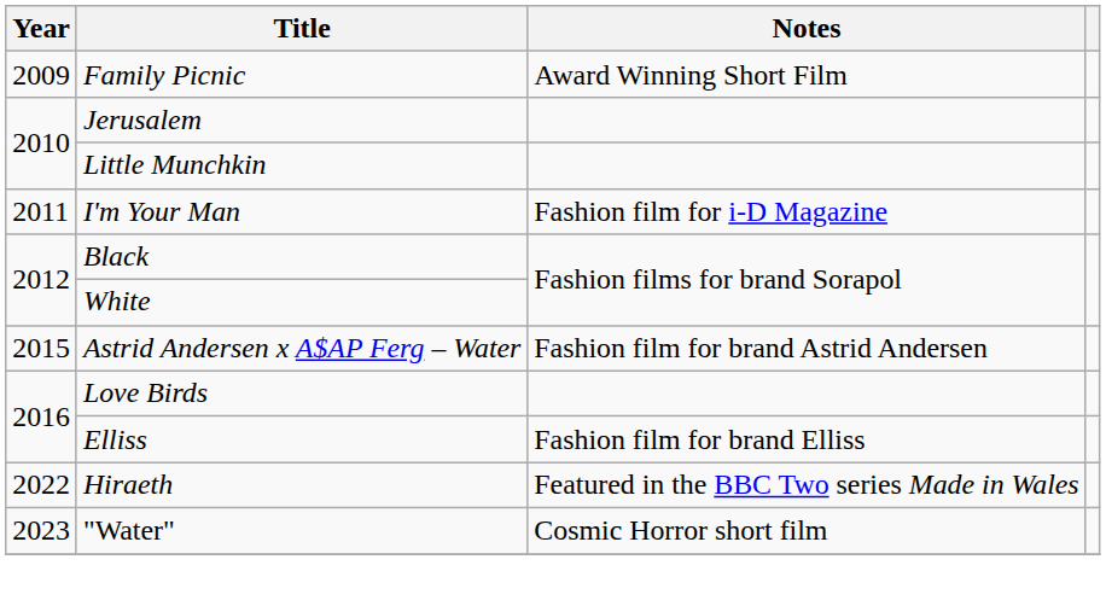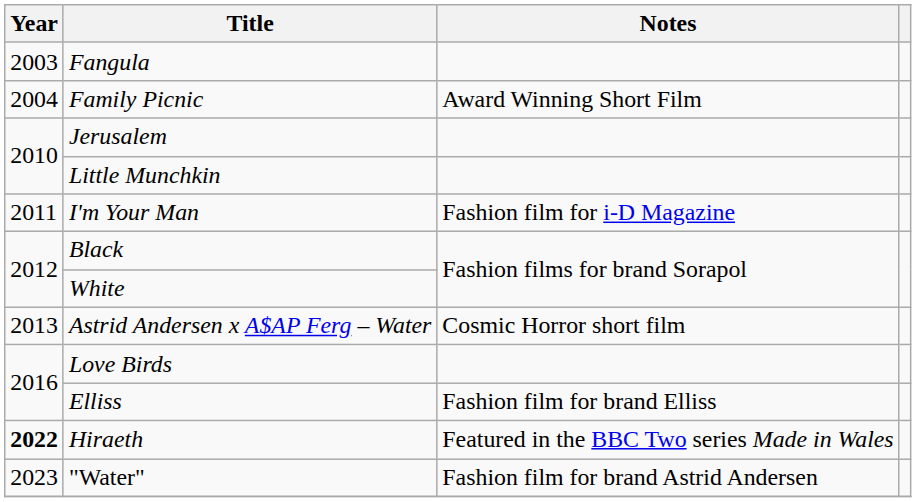+ row: 2003 | Fangula
Family Picnic | Year: 2009 -> 2004
Astrid Andersen x A$AP Ferg – Water | Year: 2015 -> 2013
Astrid Andersen x A$AP Ferg – Water | Notes: Fashion film for brand Astrid Andersen -> Cosmic Horror short film
Hiraeth | Year: normal -> bold
"Water" | Notes: Cosmic Horror short film -> Fashion film for brand Astrid Andersen
